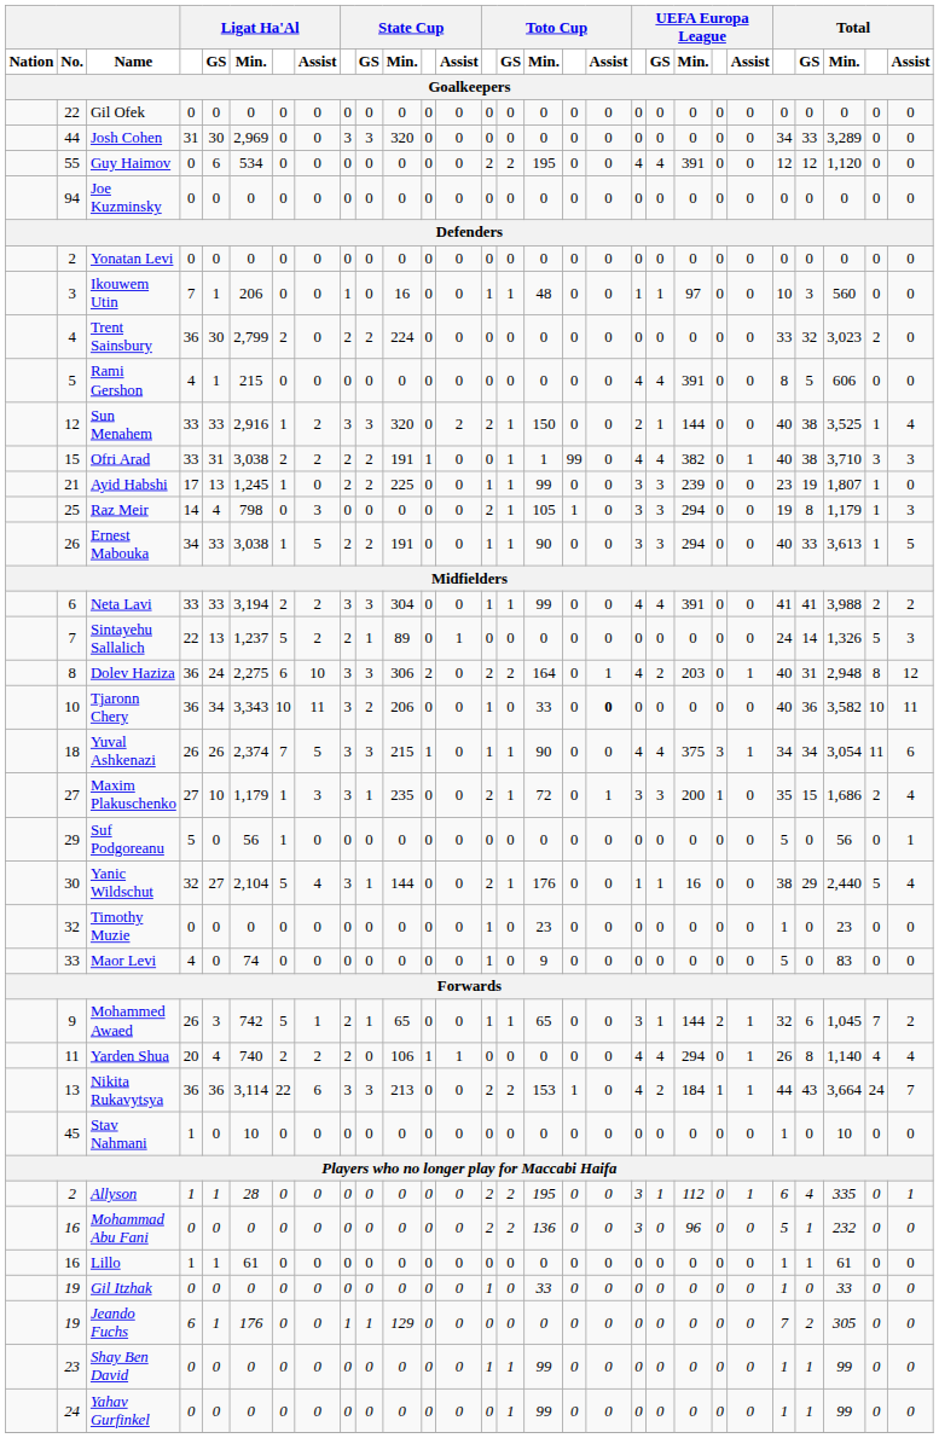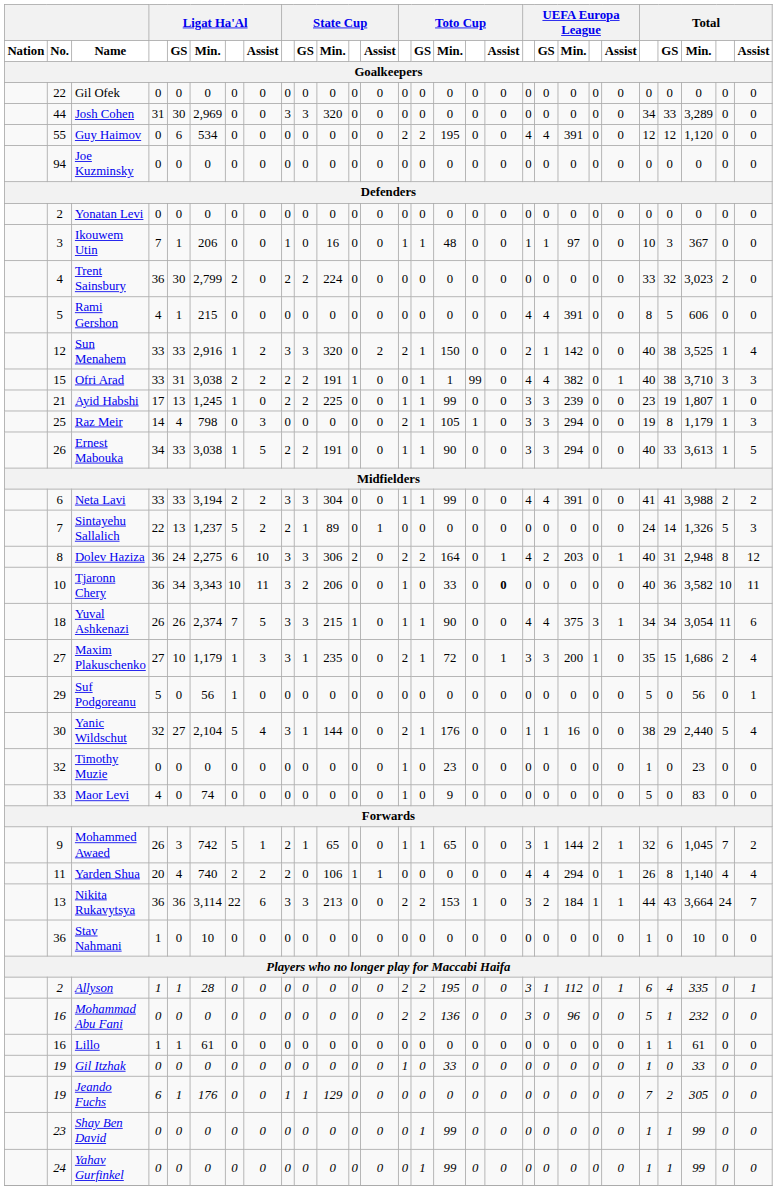Ikouwem Utin | Total / Min. / Goalkeepers: 560 -> 367
Sun Menahem | UEFA Europa League / Min. / Goalkeepers: 144 -> 142
Nikita Rukavytsya | column 19: 4 -> 3
Stav Nahmani | No. / Goalkeepers: 45 -> 36
Shay Ben David | column 14: 1 -> 0
